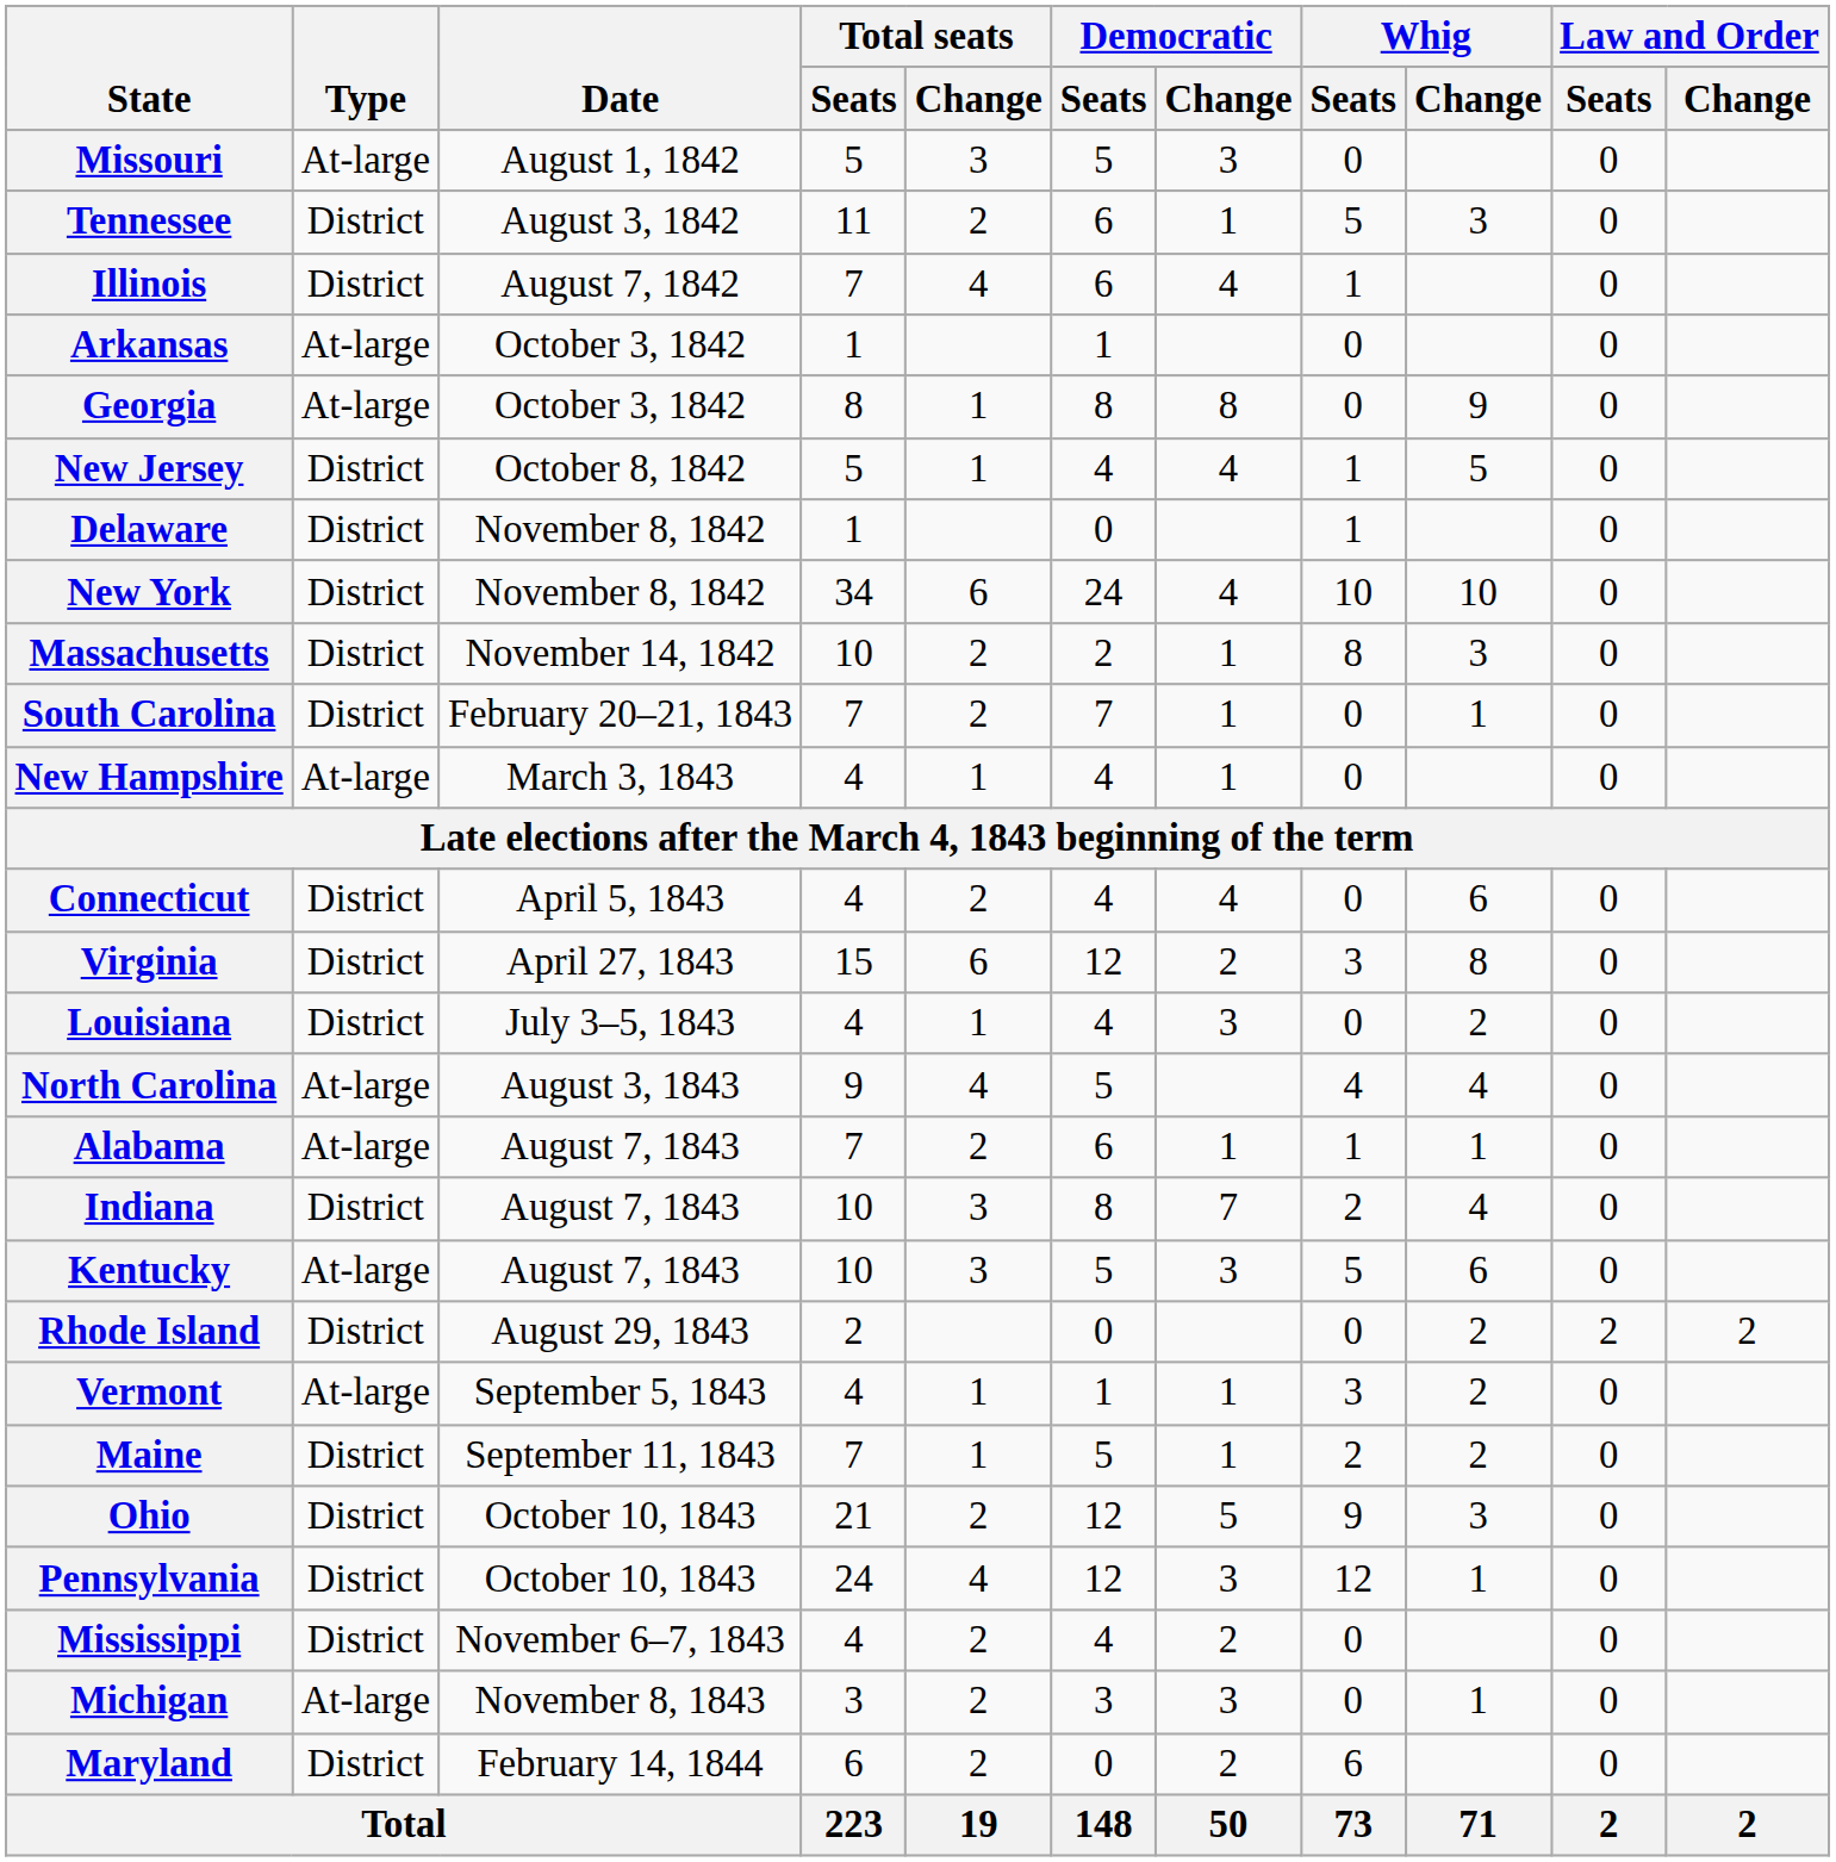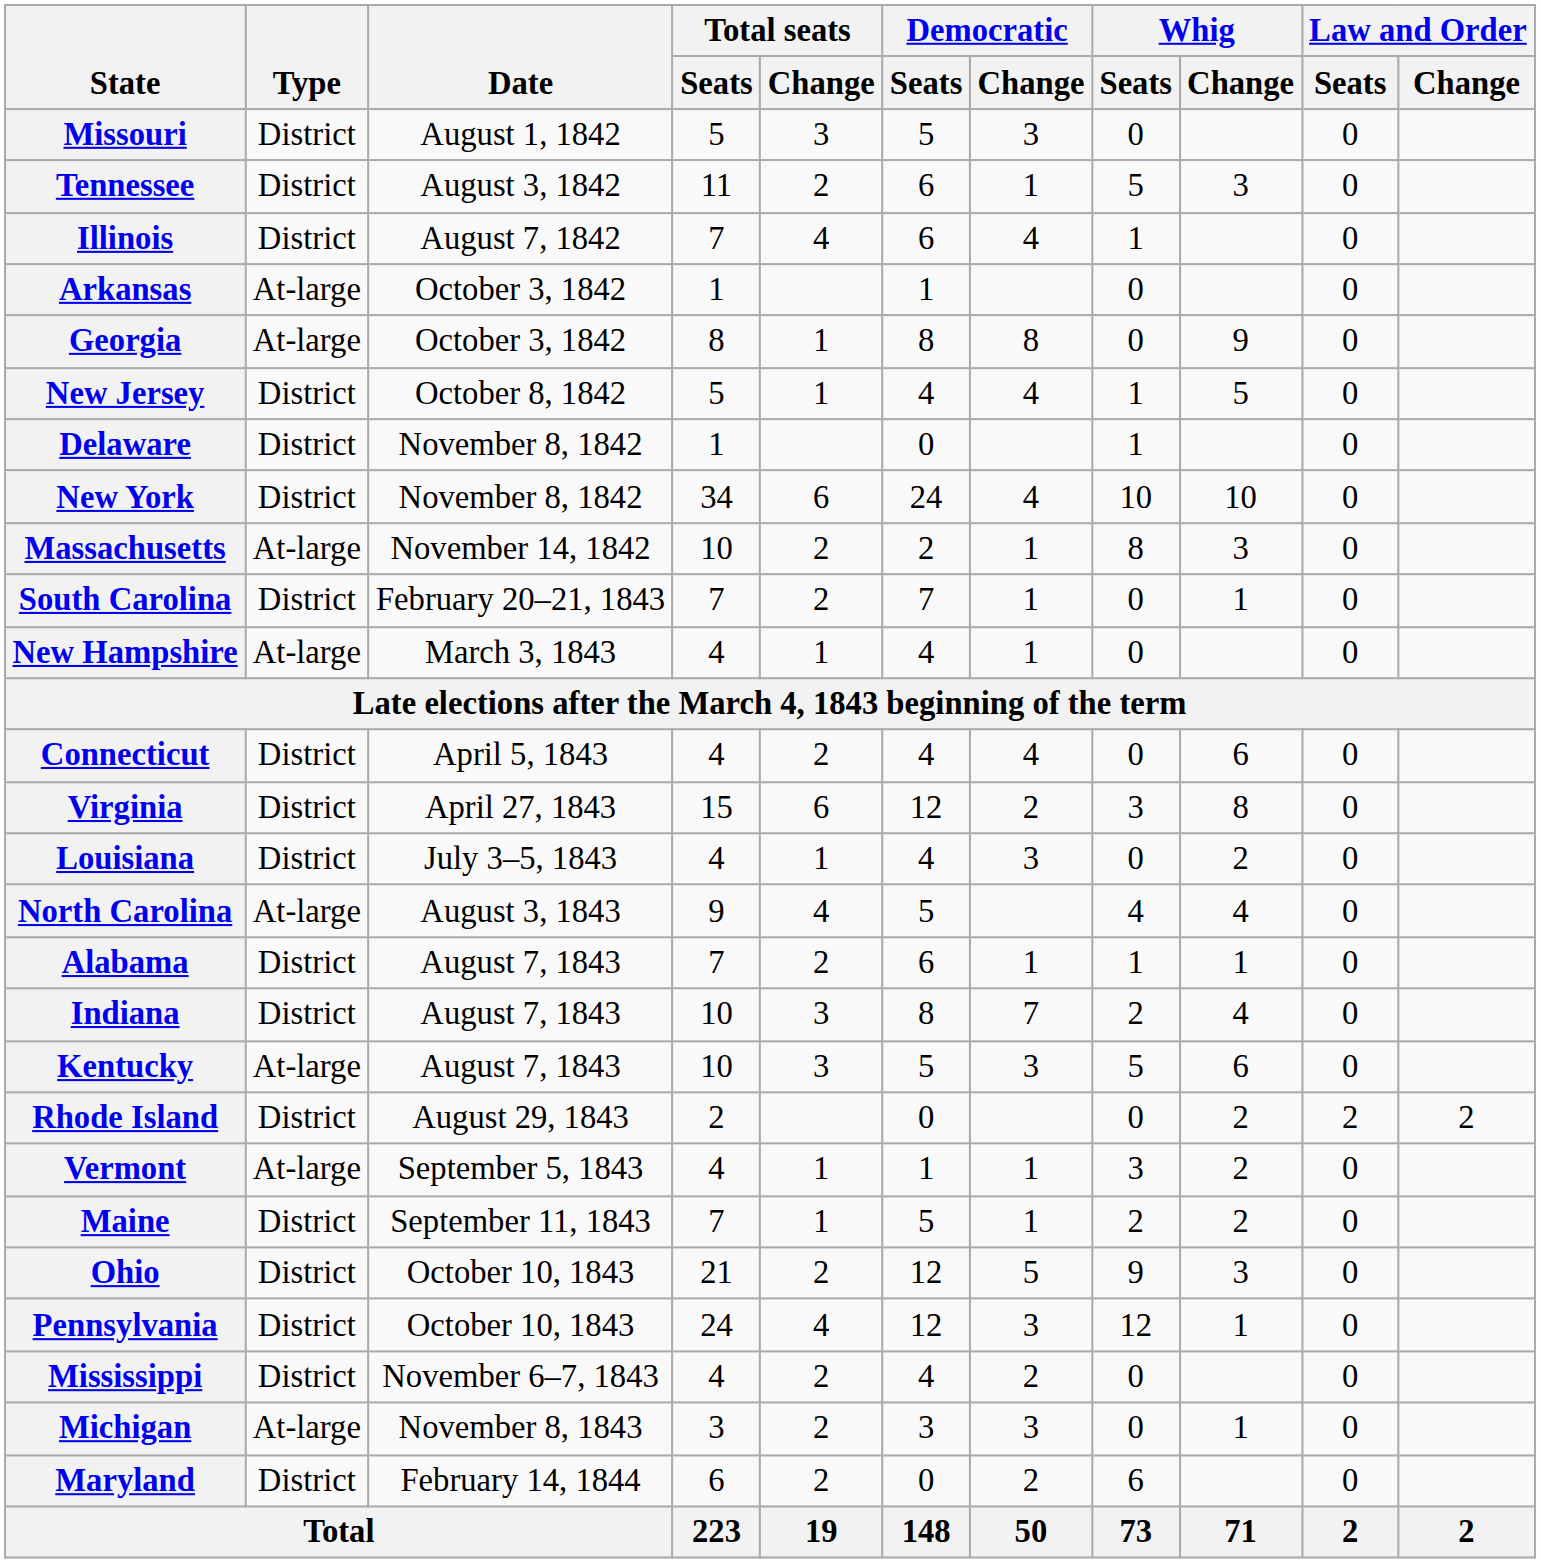Missouri | Type: At-large -> District
Massachusetts | Type: District -> At-large
Alabama | Type: At-large -> District
